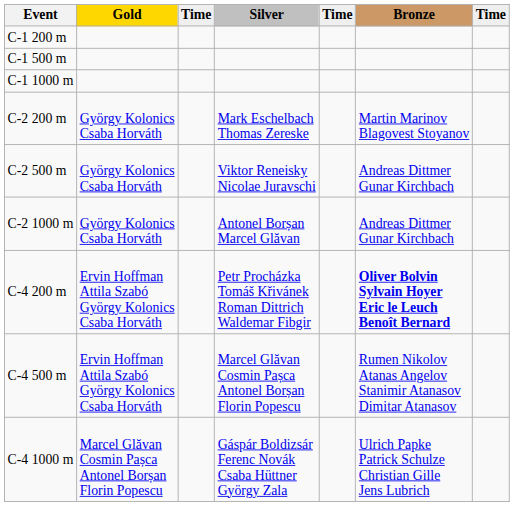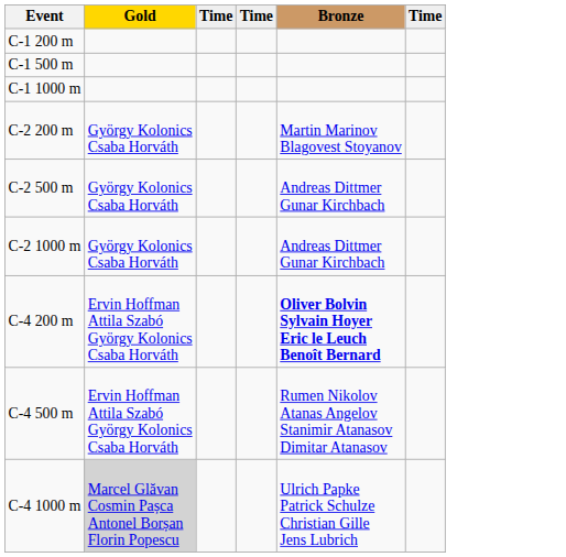- column: Silver | Mark Eschelbach Thomas Zereske | Viktor Reneisky Nicolae Juravschi | Antonel Borșan Marcel Glăvan | Petr Procházka Tomáš Křivánek Roman Dittrich Waldemar Fibgir | Marcel Glăvan Cosmin Pașca Antonel Borșan Florin Popescu | Gáspár Boldizsár Ferenc Novák Csaba Hüttner György Zala
C-4 1000 m | Gold: no background -> lightgrey background
